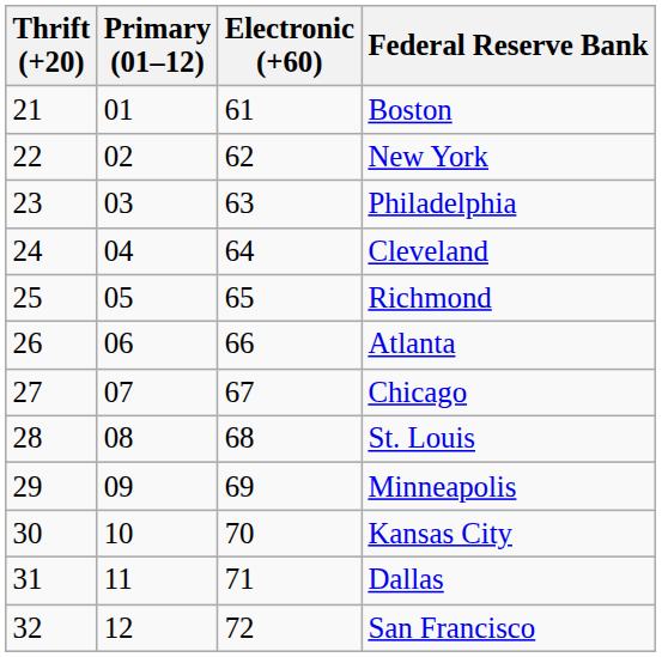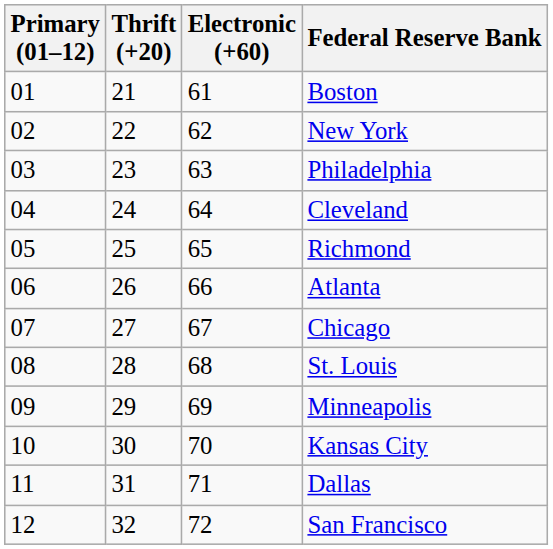columns swapped: Primary (01–12) <-> Thrift (+20)
